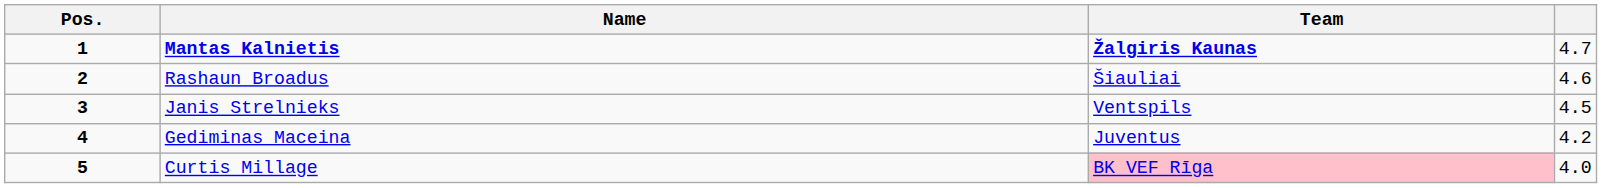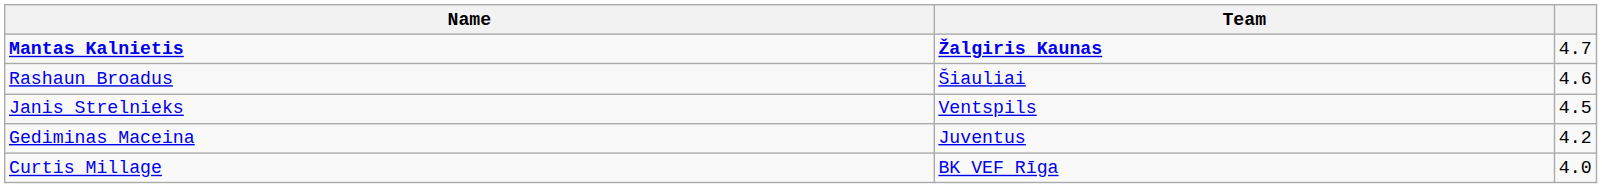- column: Pos. | 1 | 2 | 3 | 4 | 5
Curtis Millage | Team: pink background -> no background
